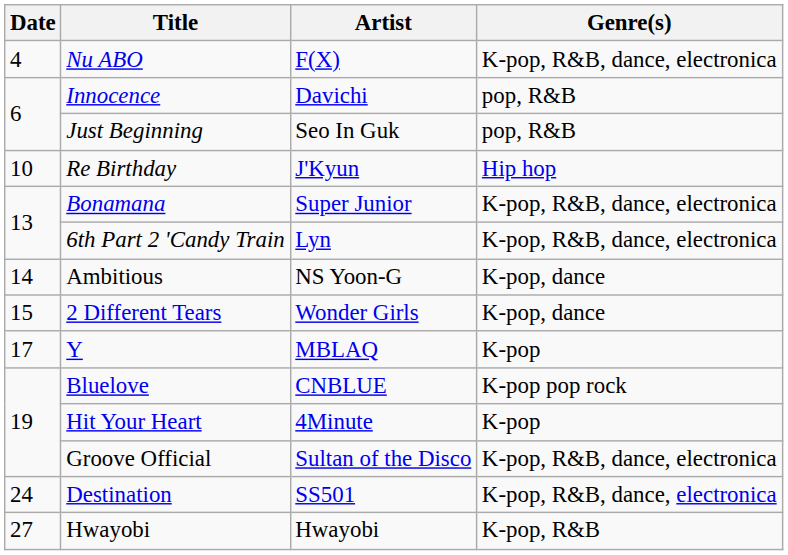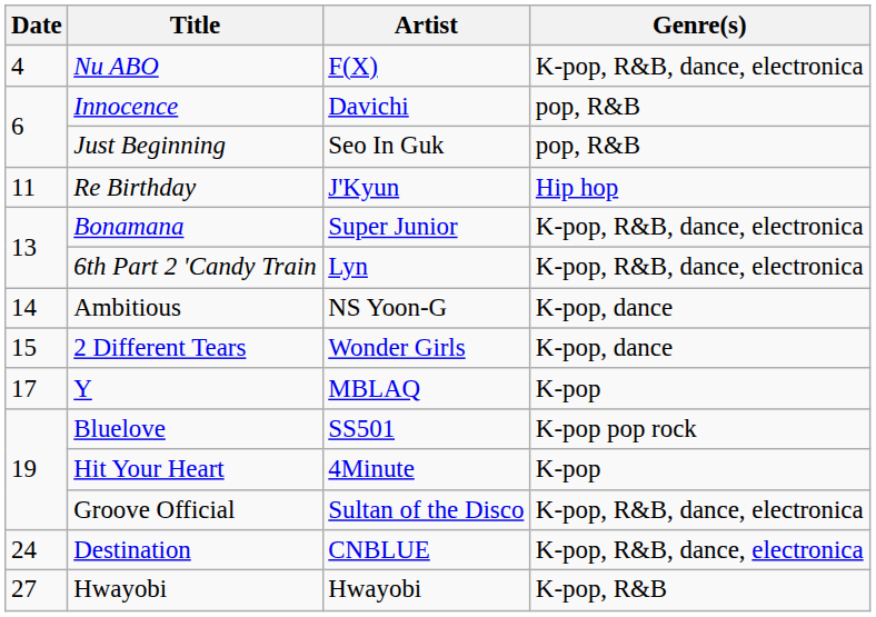Re Birthday | Date: 10 -> 11
Bluelove | Artist: CNBLUE -> SS501
Destination | Artist: SS501 -> CNBLUE
